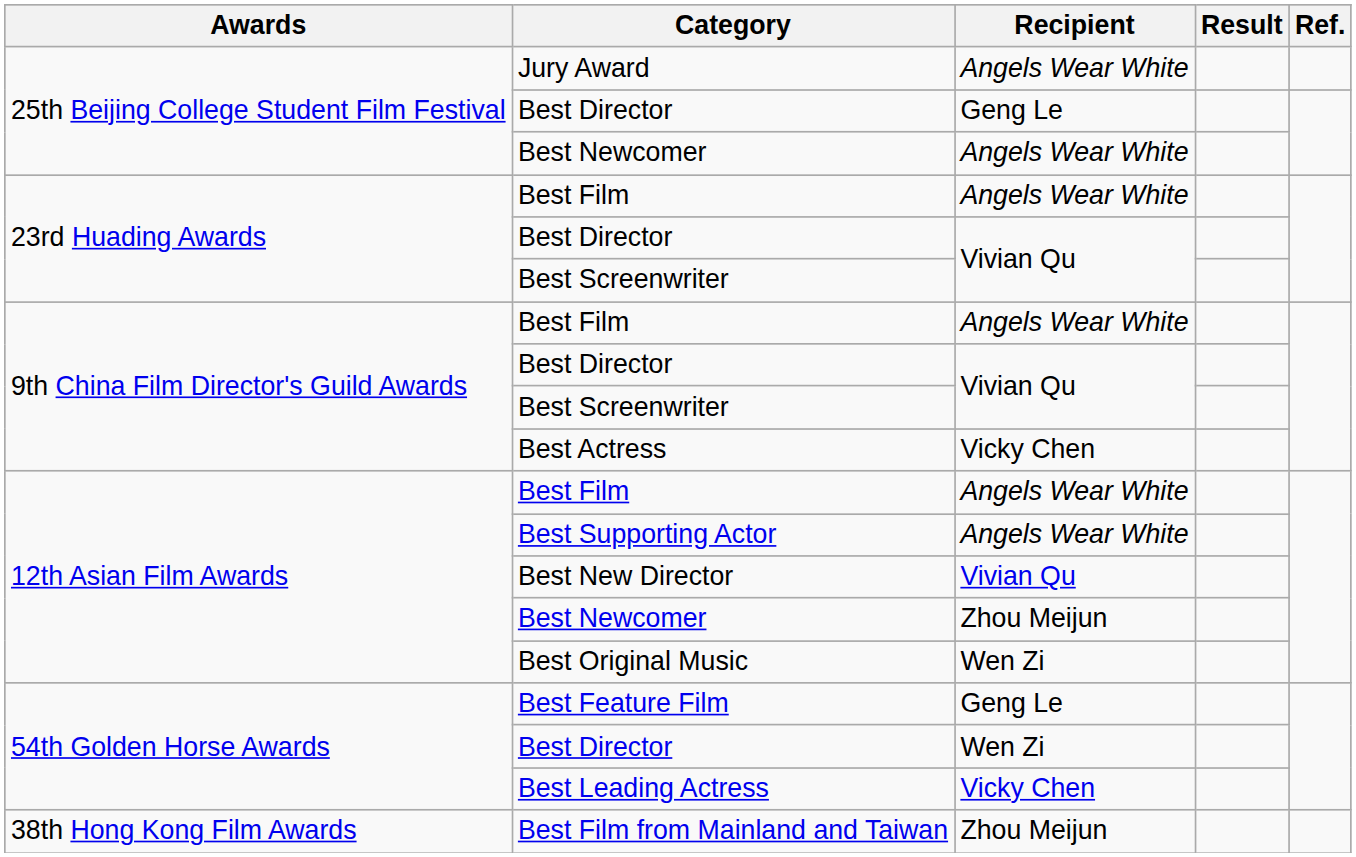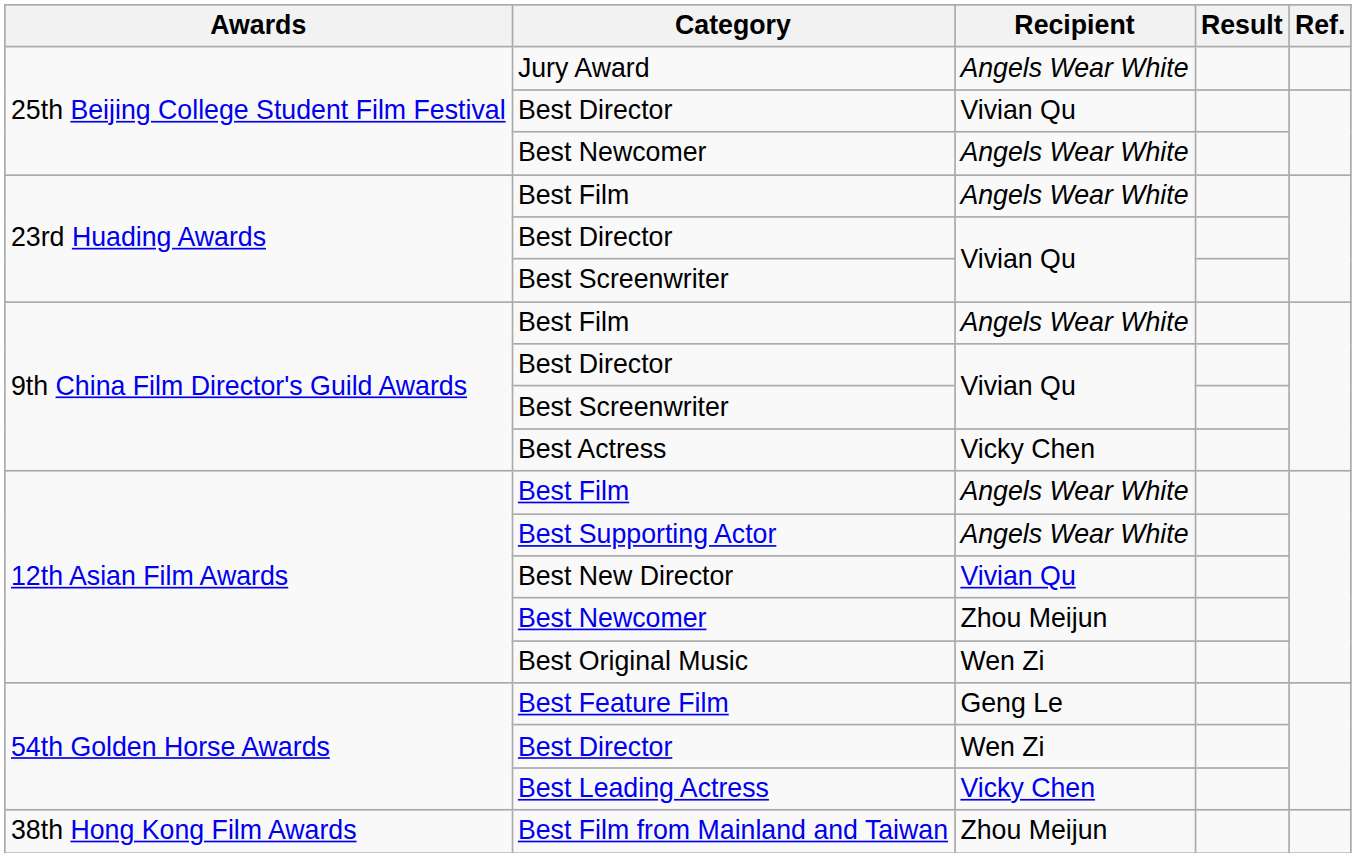25th Beijing College Student Film Festival / Best Director | Recipient: Geng Le -> Vivian Qu
